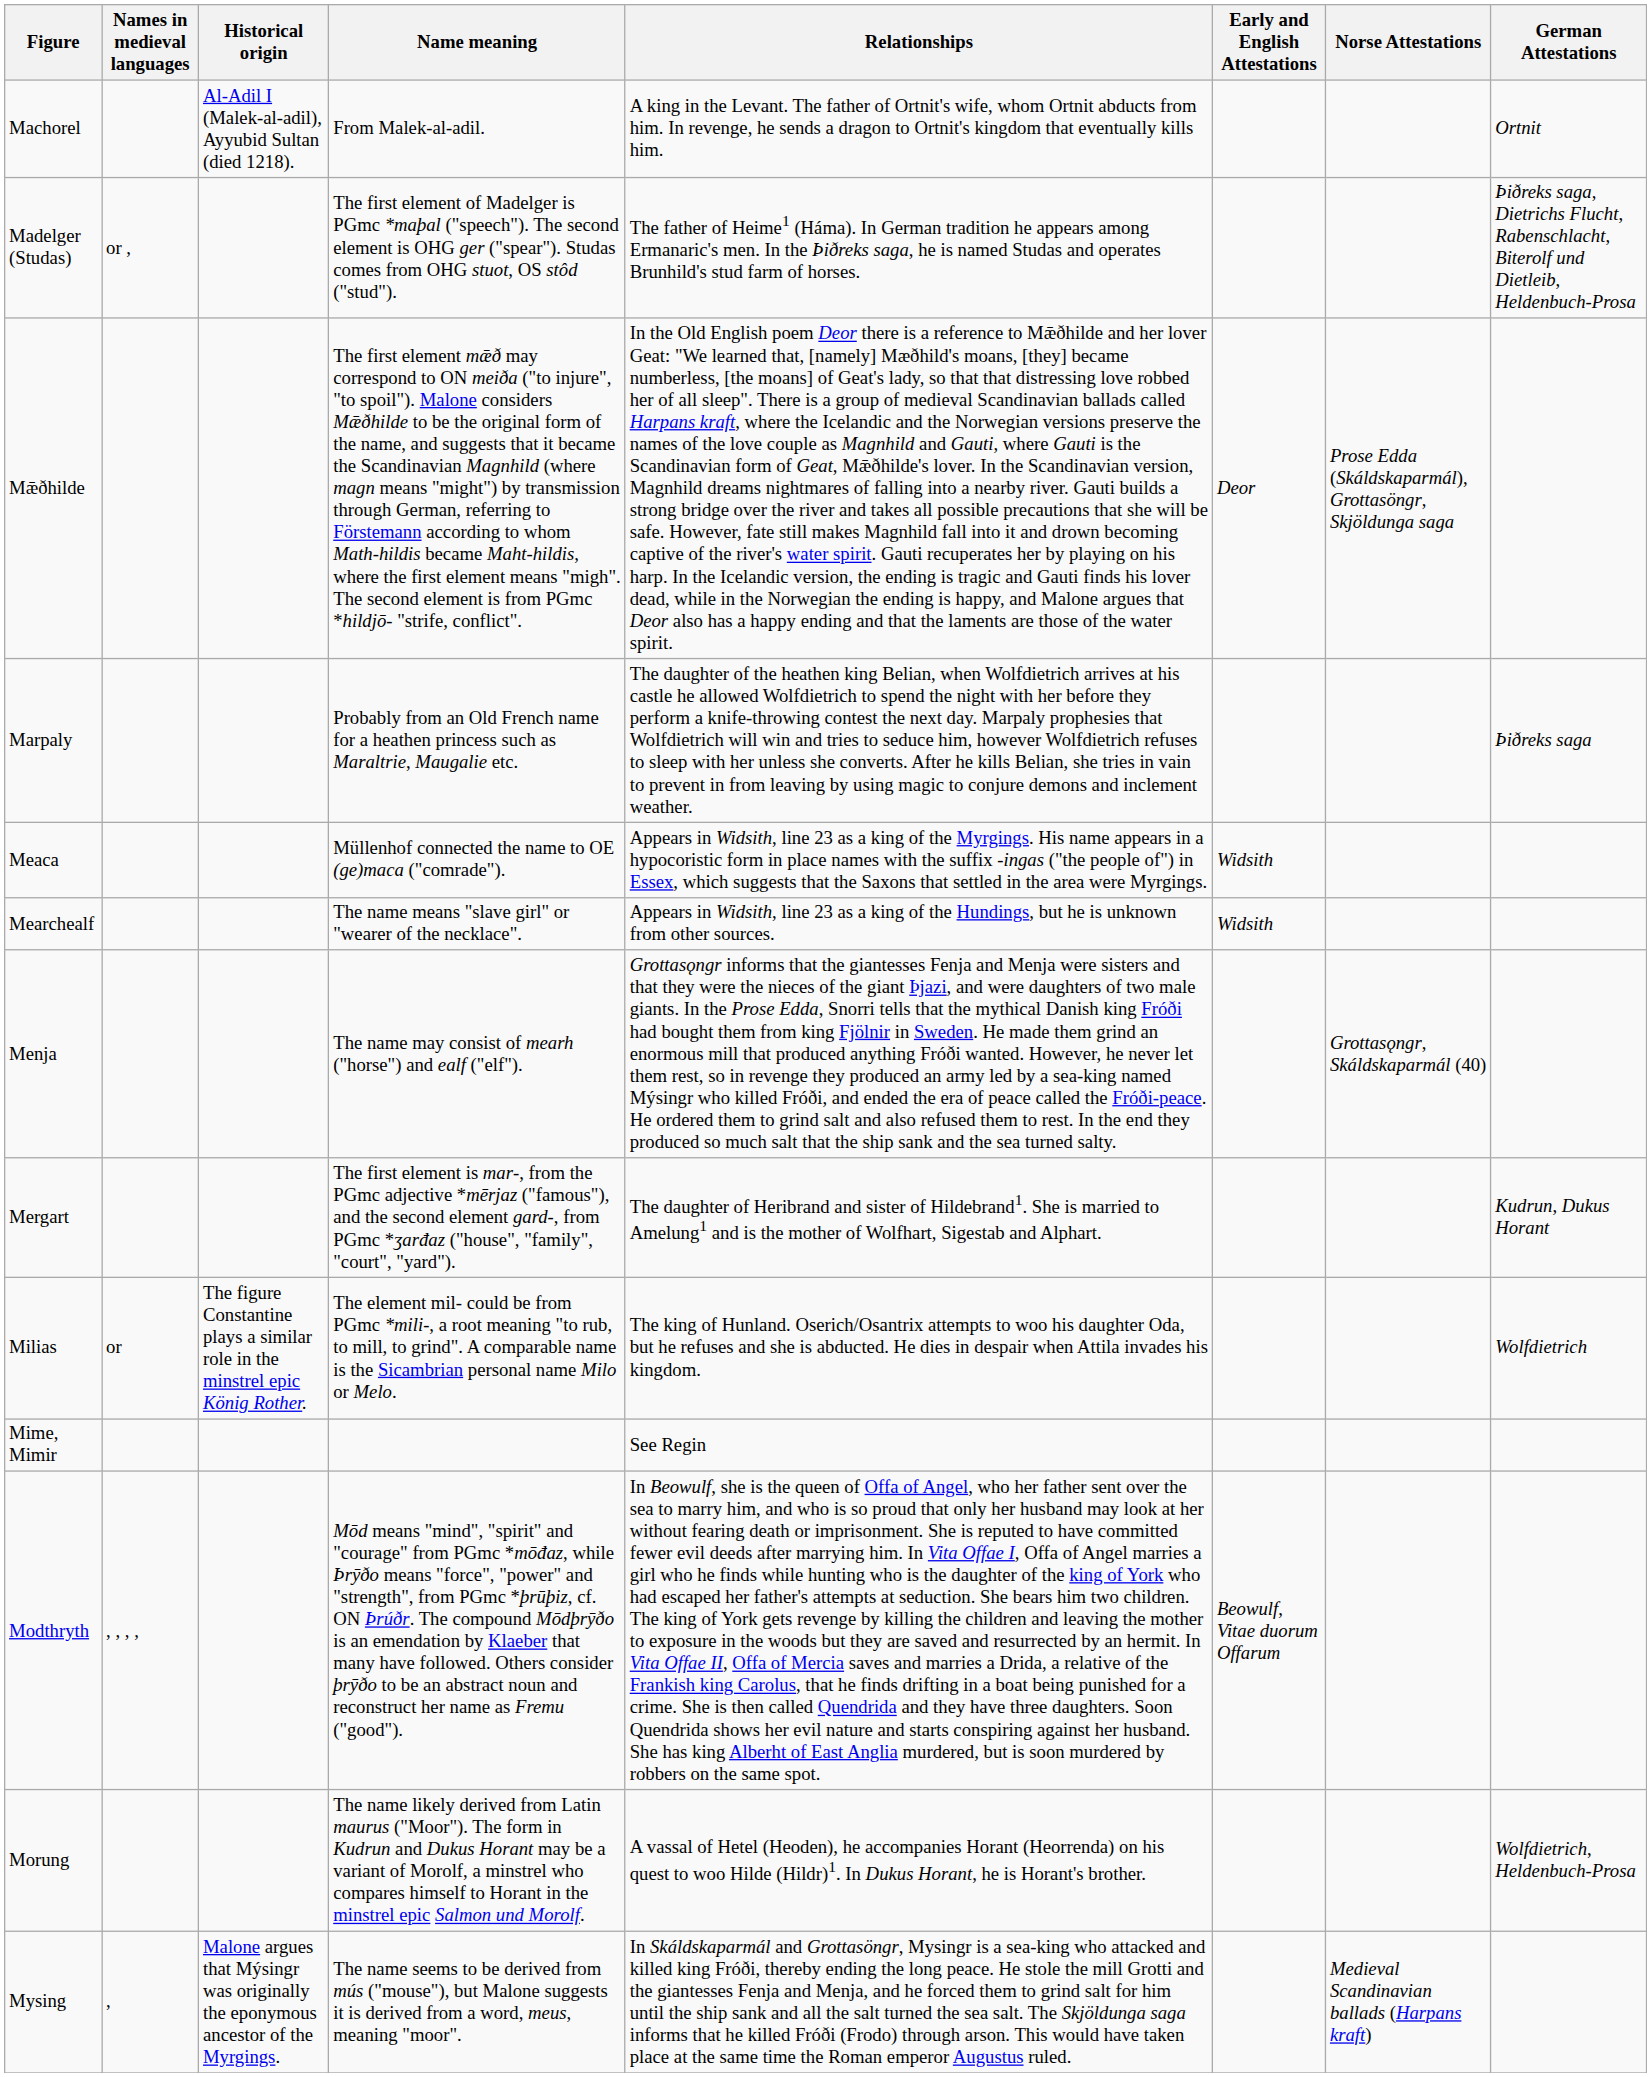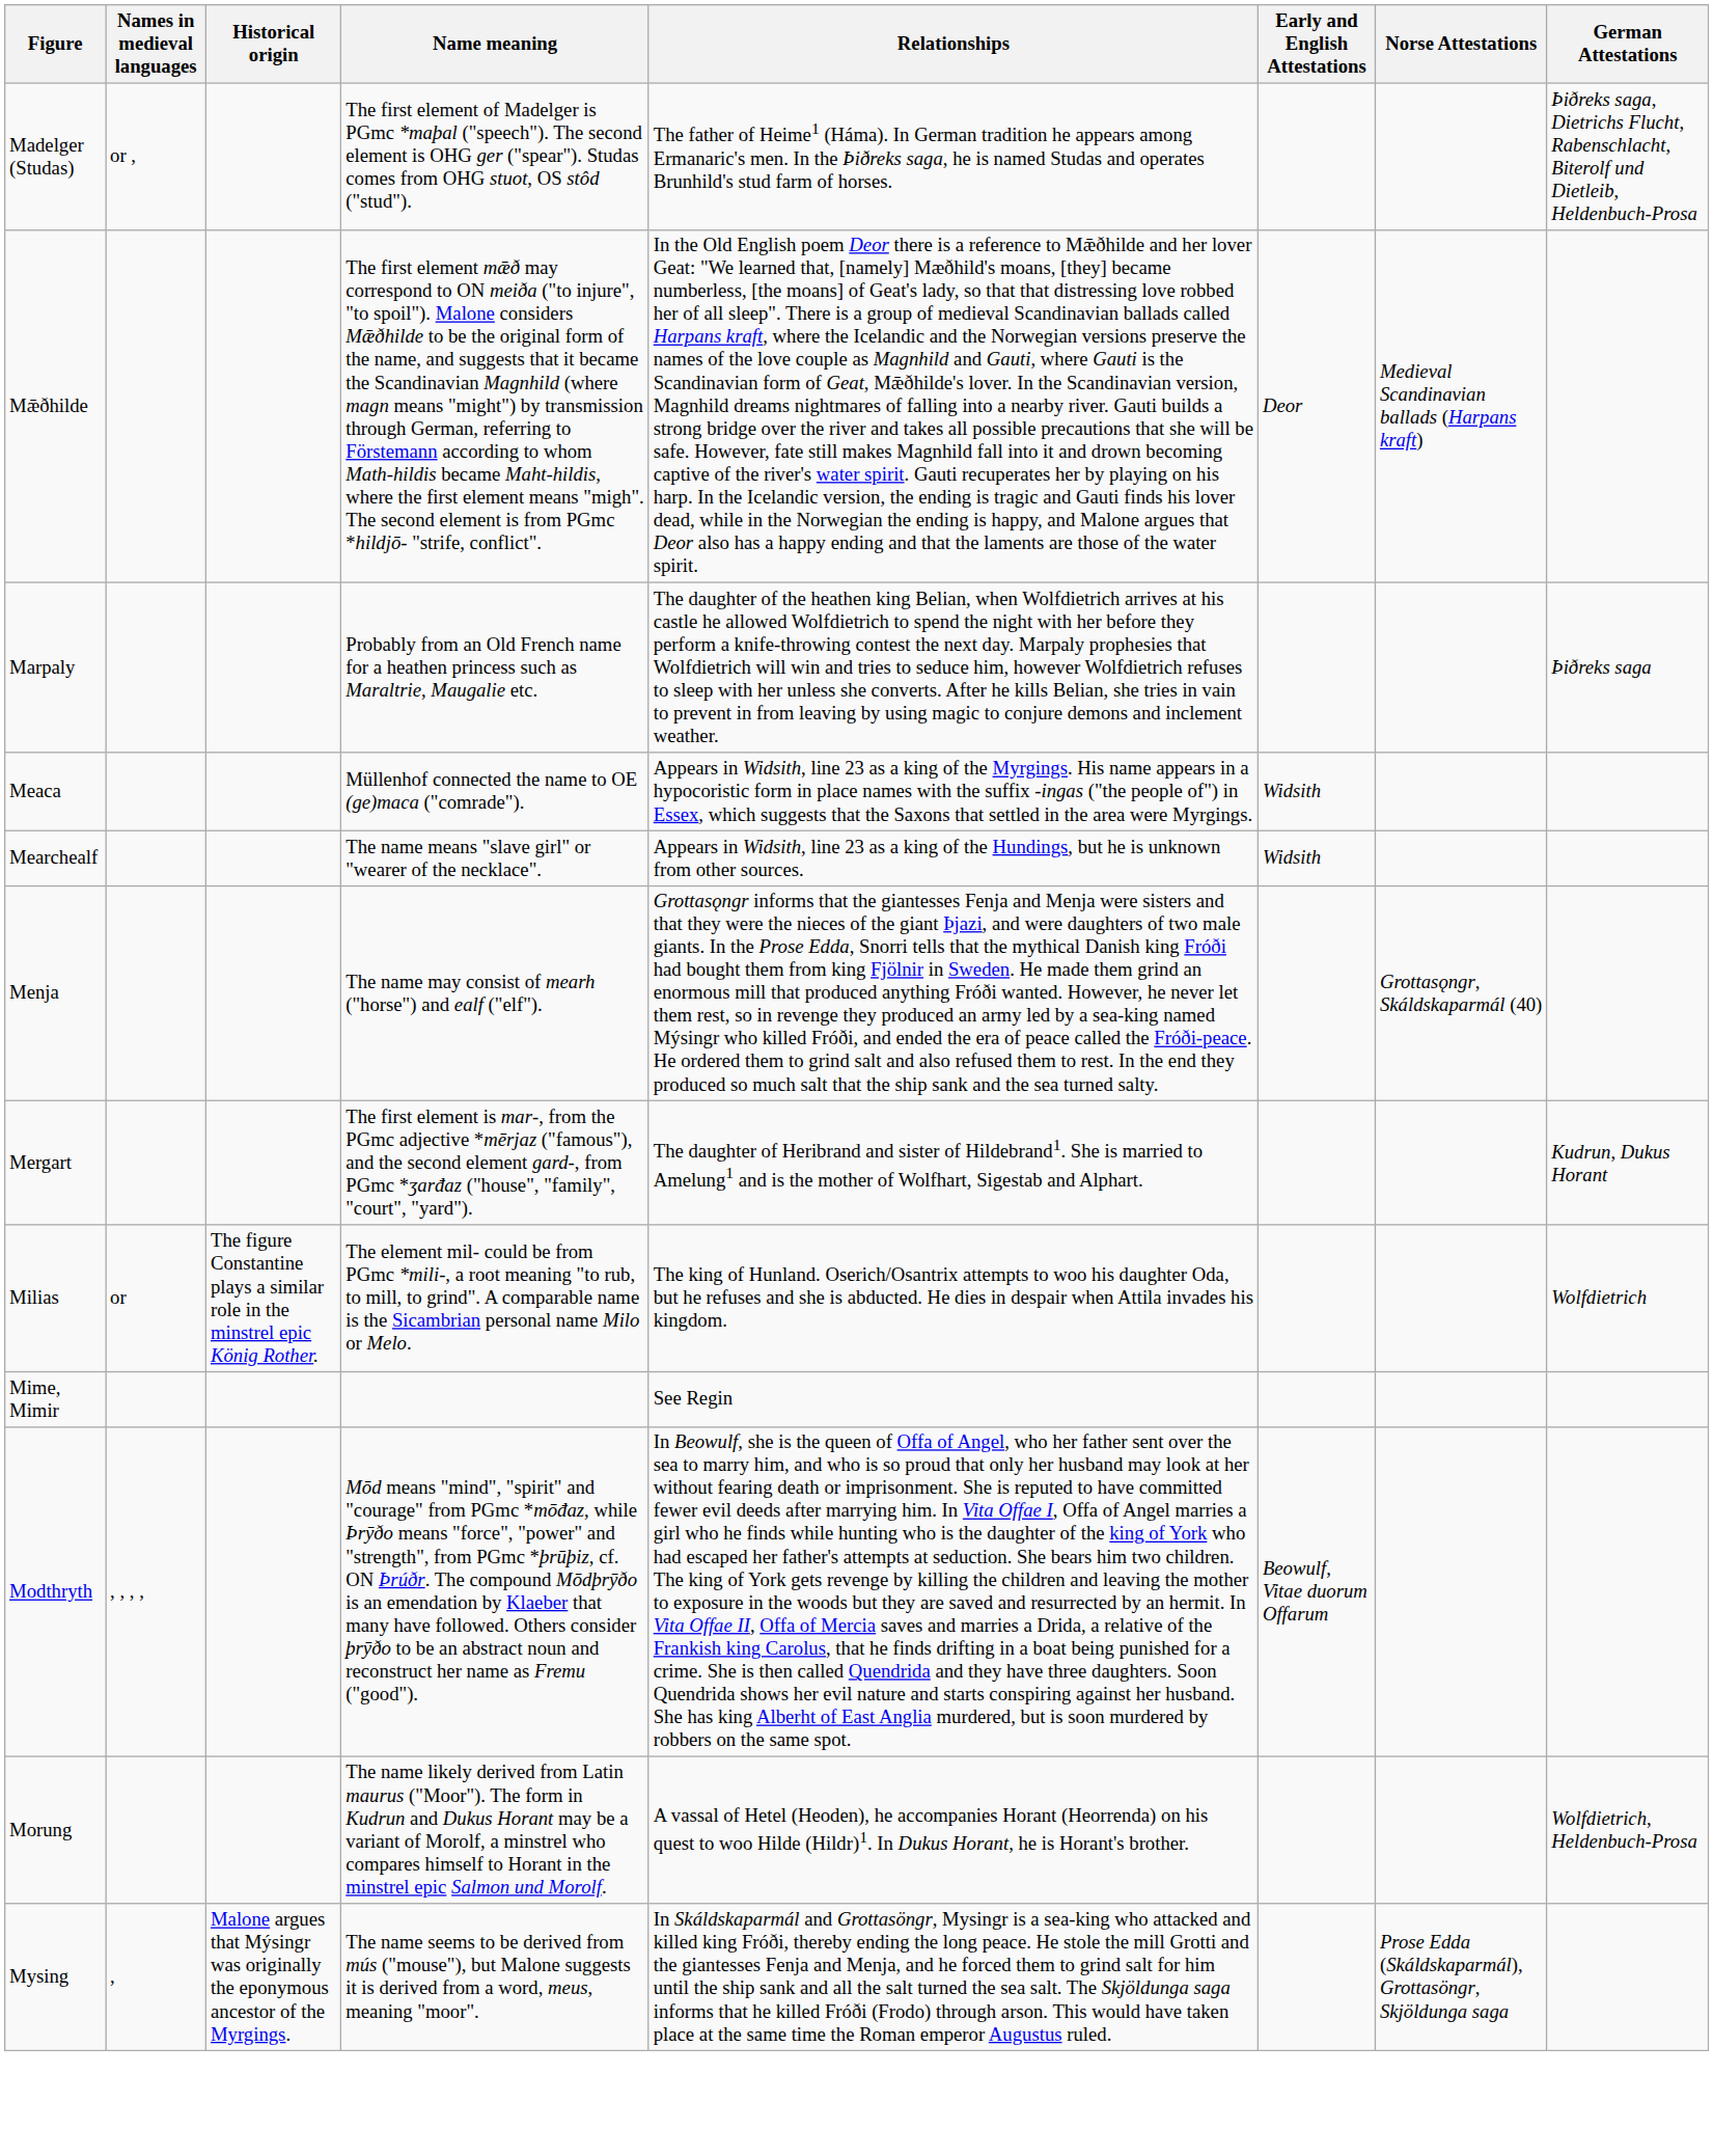- row: Machorel | Al-Adil I (Malek-al-adil), Ayyubid Sultan (died 1218). | From Malek-al-adil. | A king in the Levant. The father of Ortnit's wife, whom Ortnit abducts from him. In revenge, he sends a dragon to Ortnit's kingdom that eventually kills him. | Ortnit
Mǣðhilde | Norse Attestations: Prose Edda (Skáldskaparmál), Grottasöngr, Skjöldunga saga -> Medieval Scandinavian ballads (Harpans kraft)
Mysing | Norse Attestations: Medieval Scandinavian ballads (Harpans kraft) -> Prose Edda (Skáldskaparmál), Grottasöngr, Skjöldunga saga
